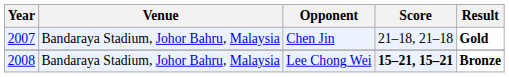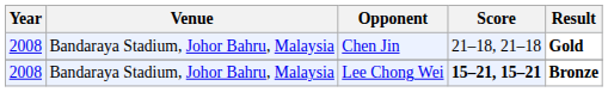Chen Jin | Year: 2007 -> 2008
